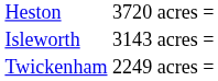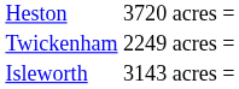rows swapped: Isleworth <-> Twickenham
